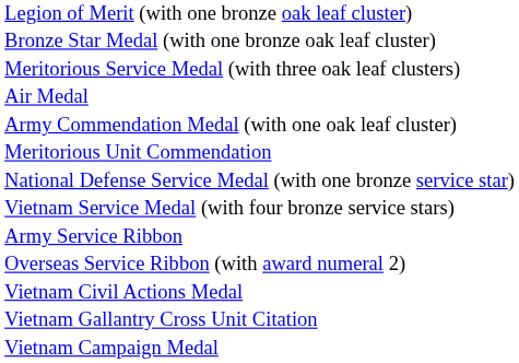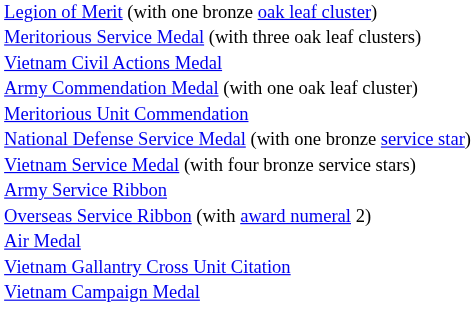- row: Bronze Star Medal (with one bronze oak leaf cluster)
rows swapped: Air Medal <-> Vietnam Civil Actions Medal
